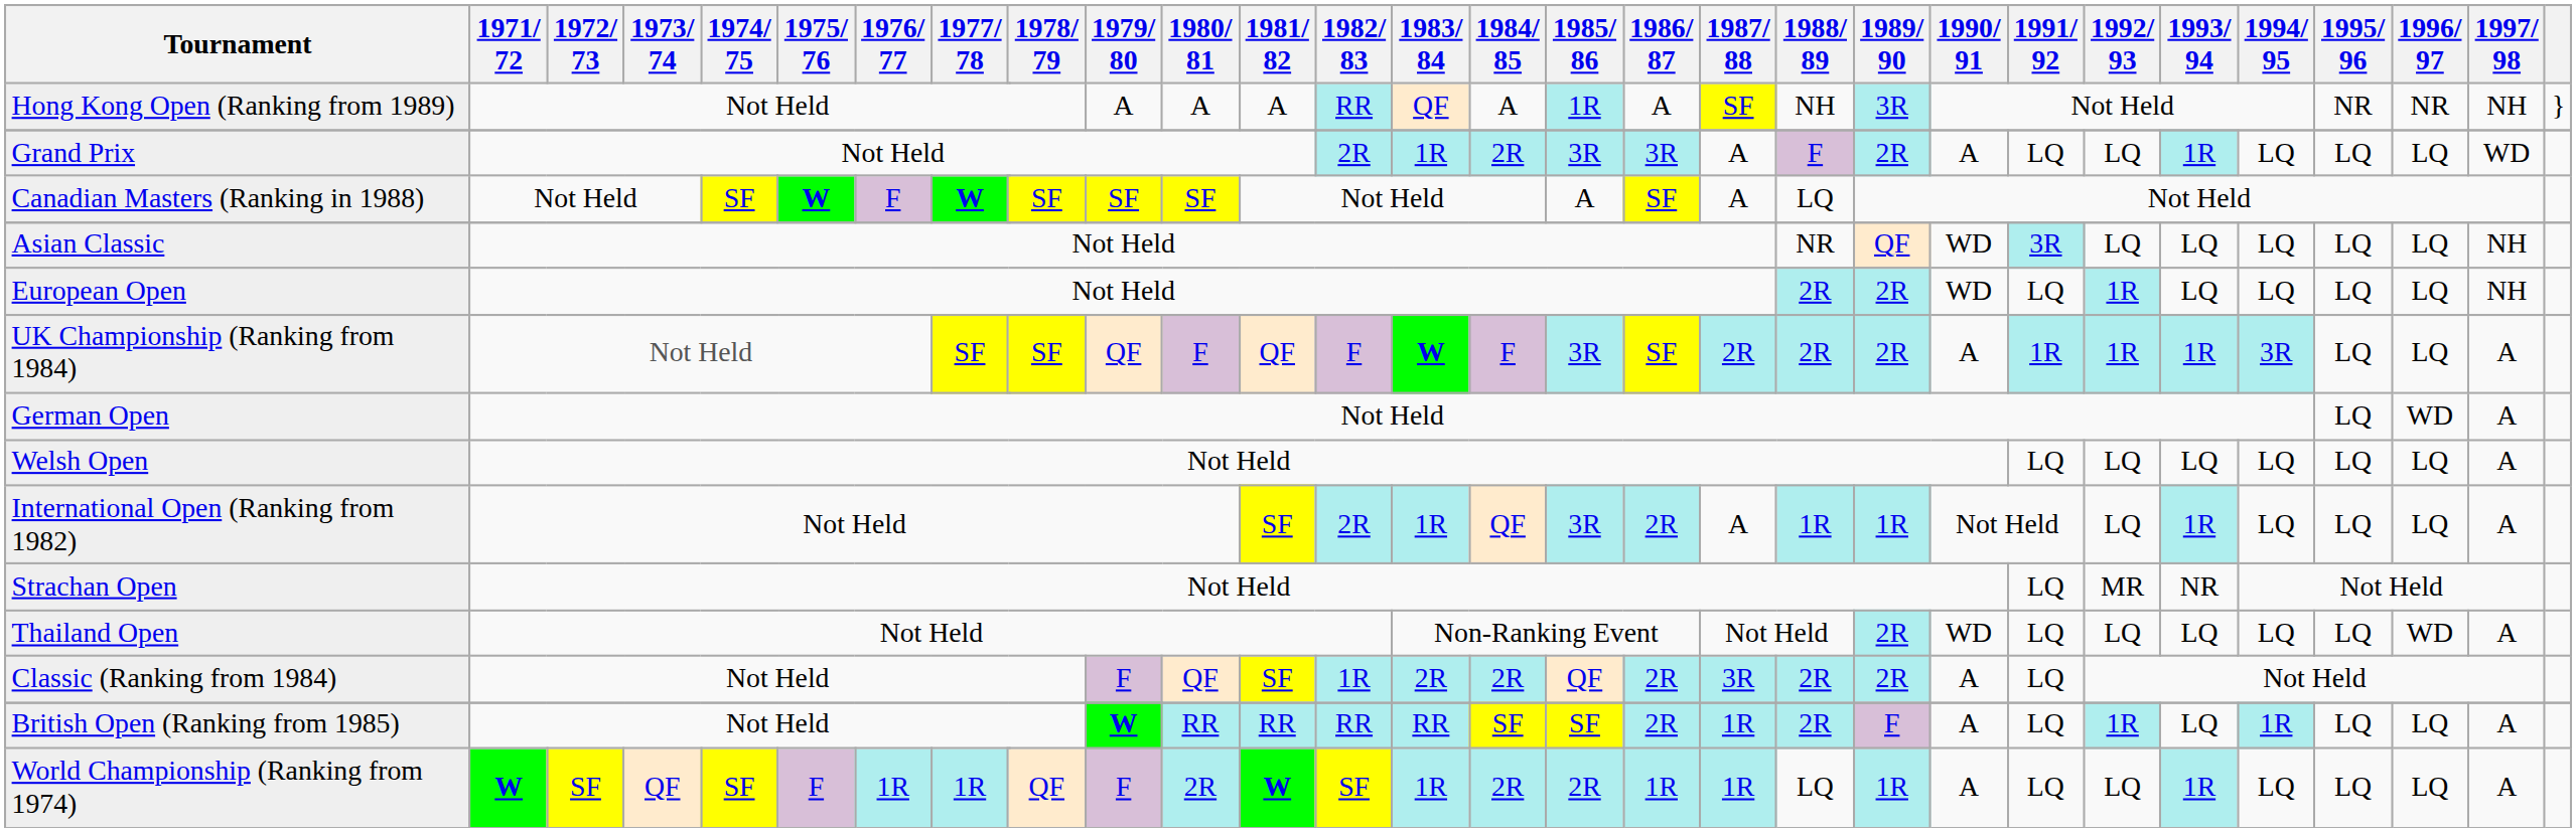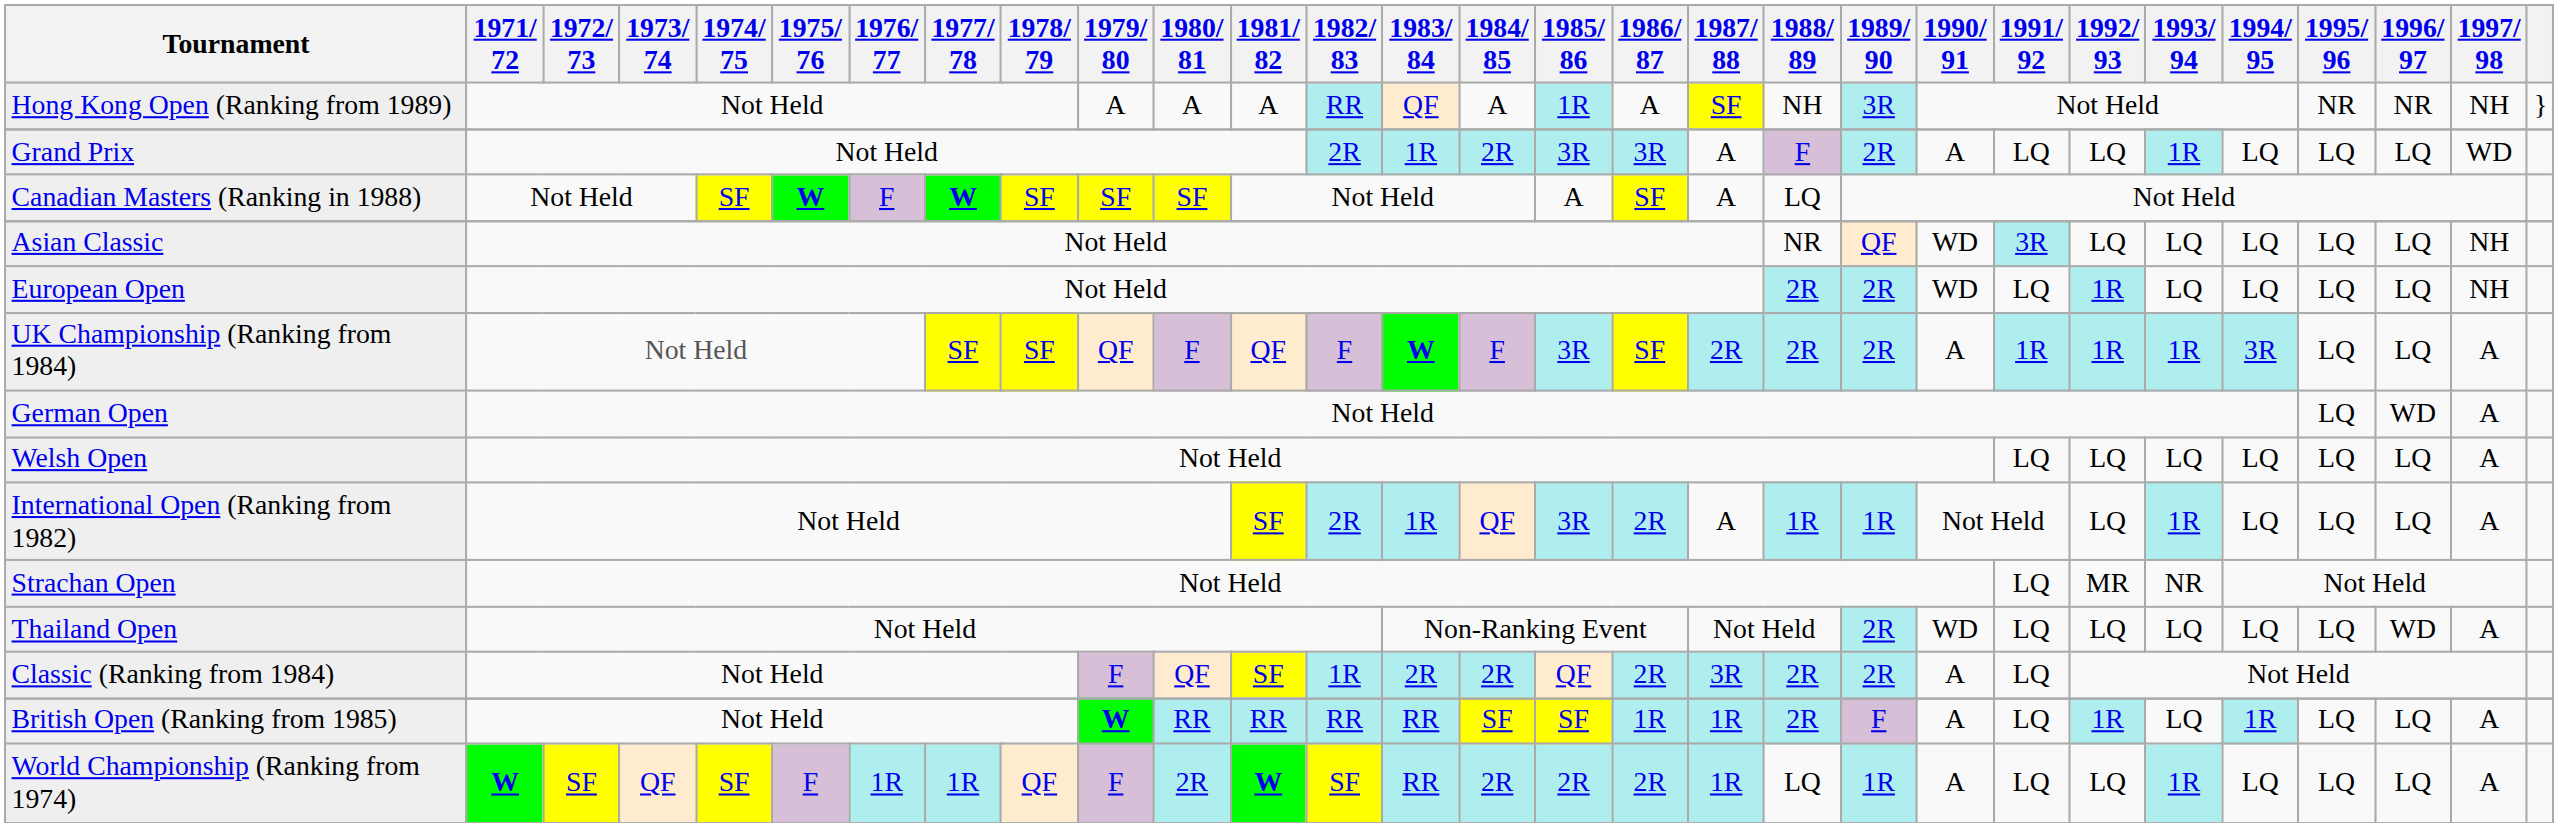British Open (Ranking from 1985) | 1986/ 87: 2R -> 1R
World Championship (Ranking from 1974) | 1983/ 84: 1R -> RR
World Championship (Ranking from 1974) | 1986/ 87: 1R -> 2R
